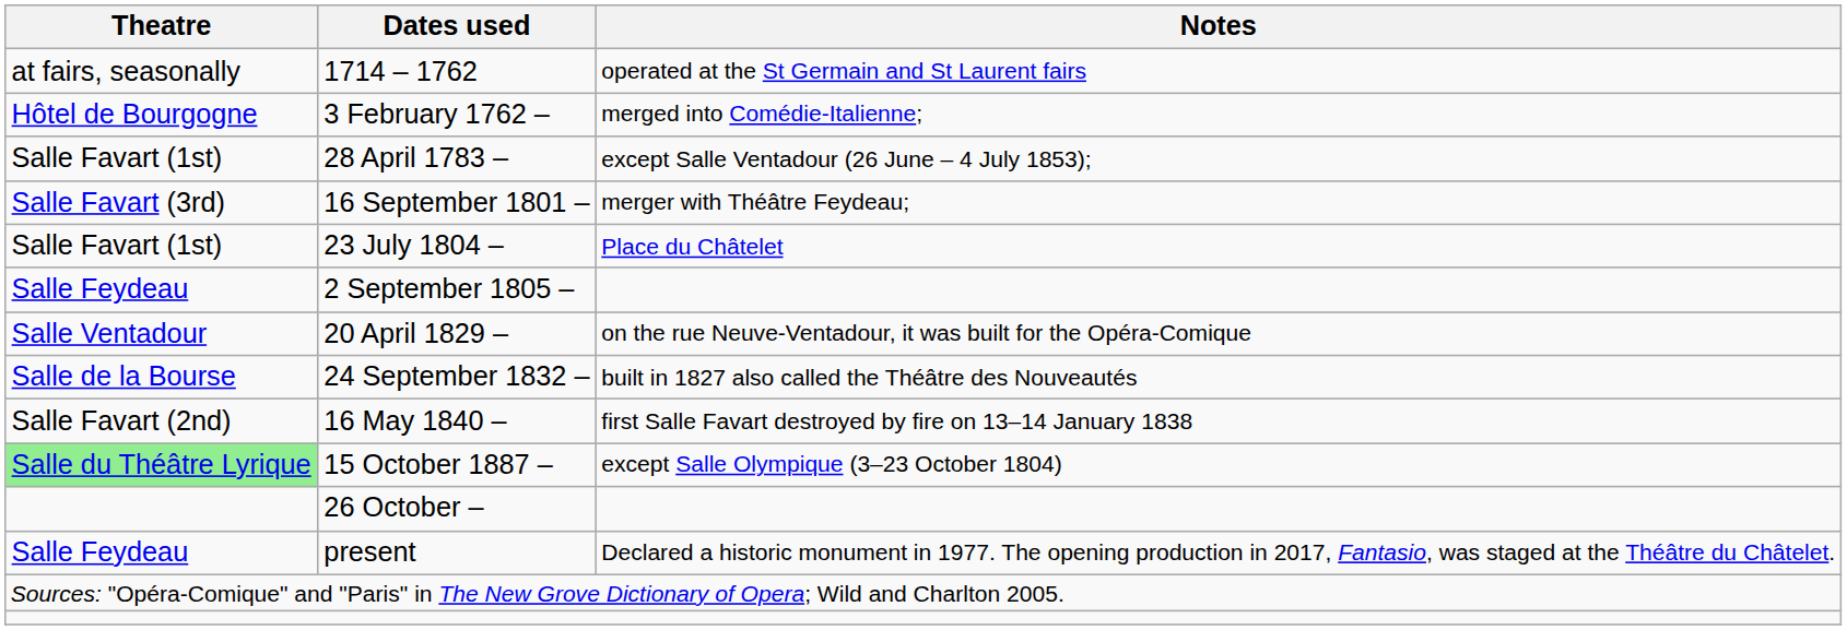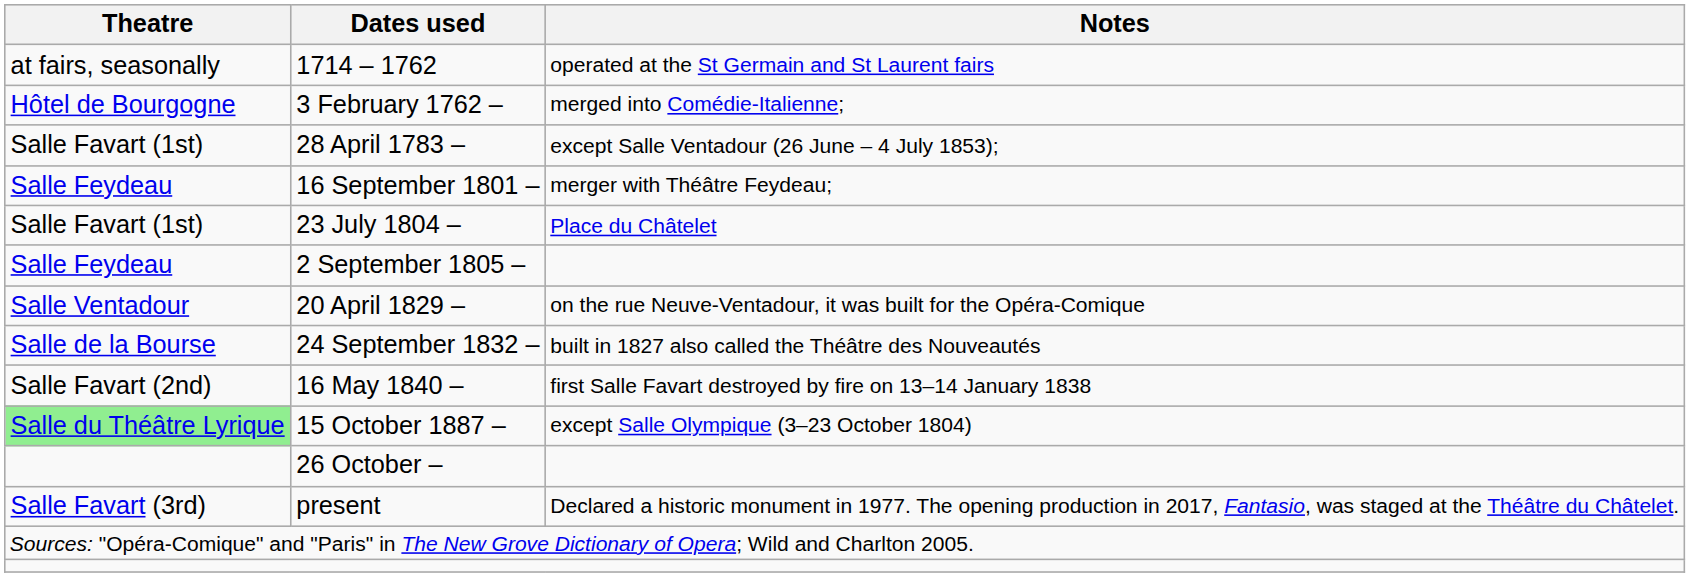16 September 1801 – | Theatre: Salle Favart (3rd) -> Salle Feydeau
present | Theatre: Salle Feydeau -> Salle Favart (3rd)
